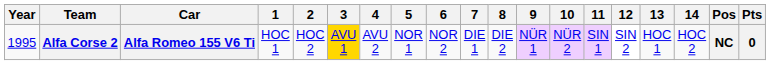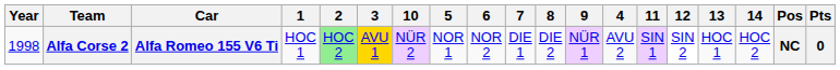columns swapped: 4 <-> 10
Alfa Corse 2 | Year: 1995 -> 1998
Alfa Corse 2 | 2: no background -> lightgreen background
